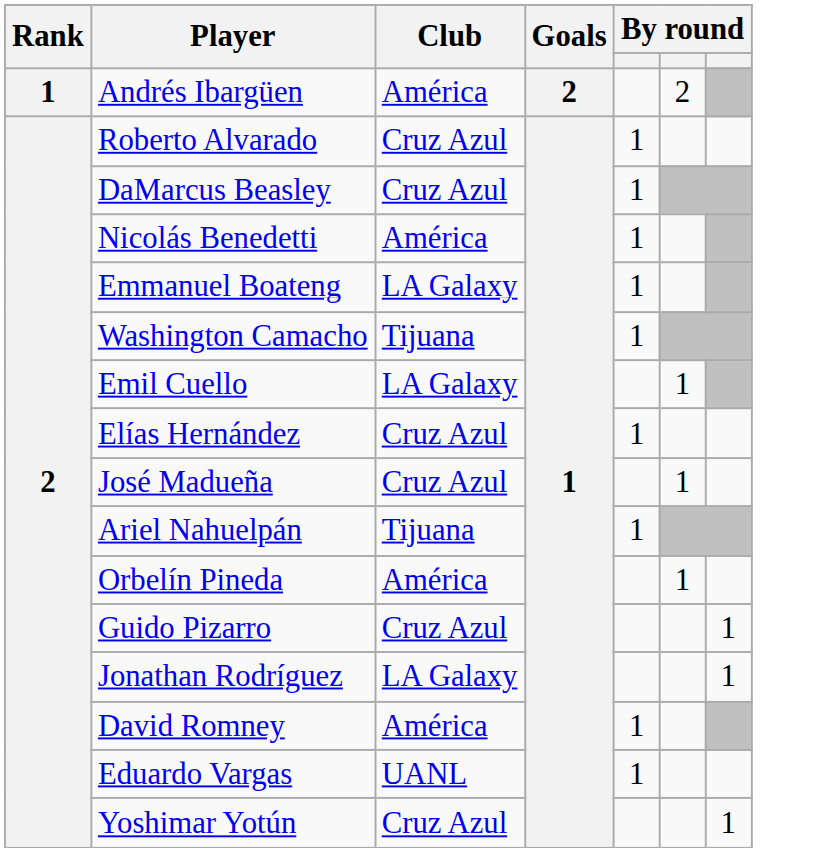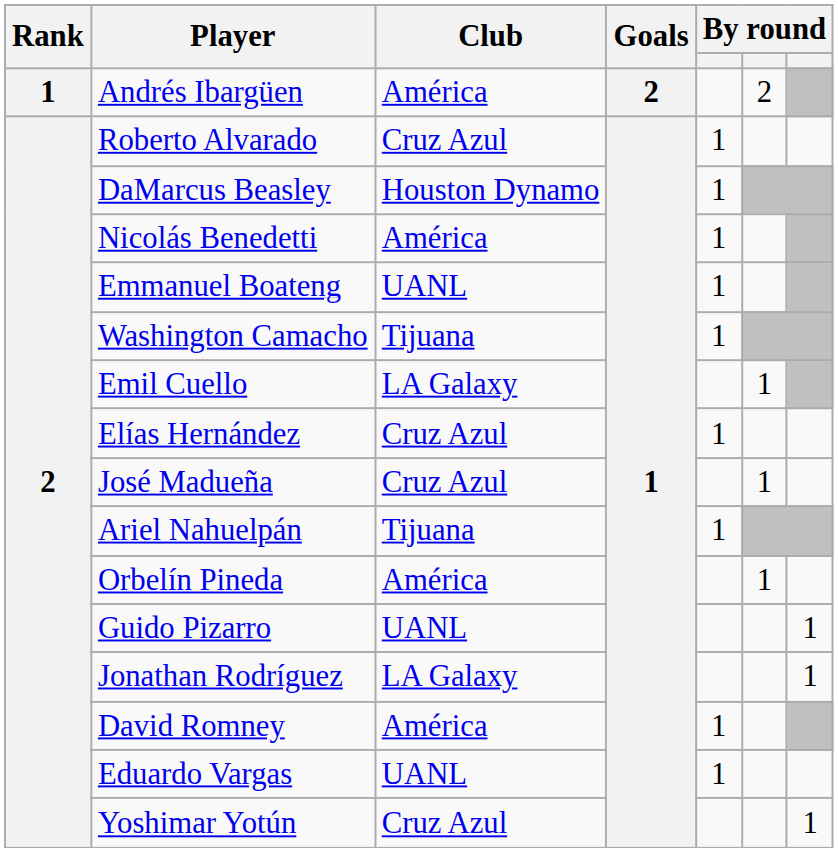DaMarcus Beasley | Club: Cruz Azul -> Houston Dynamo
Emmanuel Boateng | Club: LA Galaxy -> UANL
Guido Pizarro | Club: Cruz Azul -> UANL
